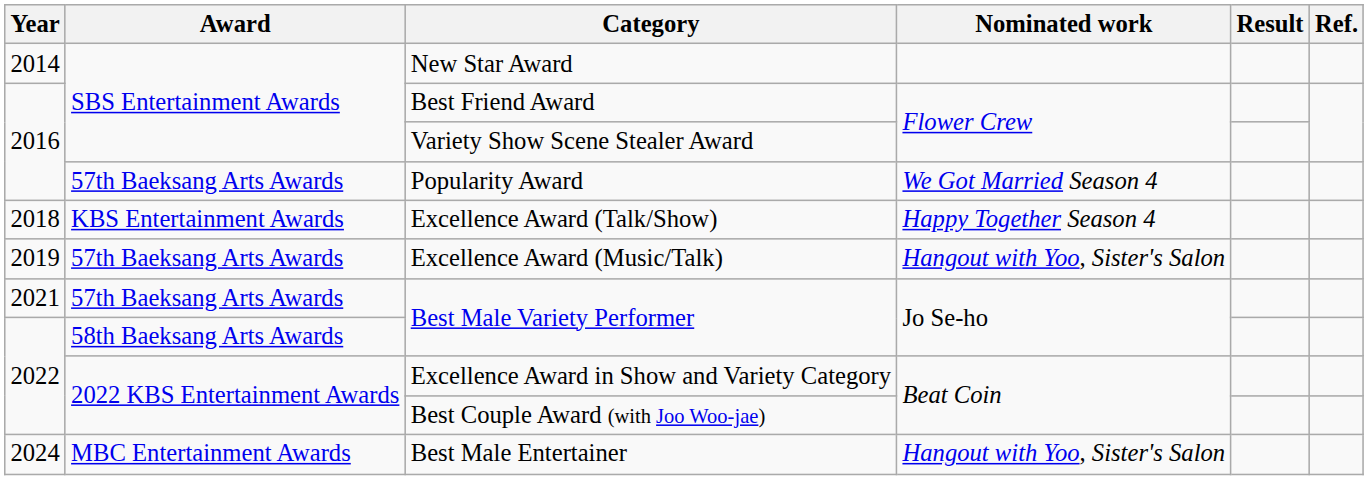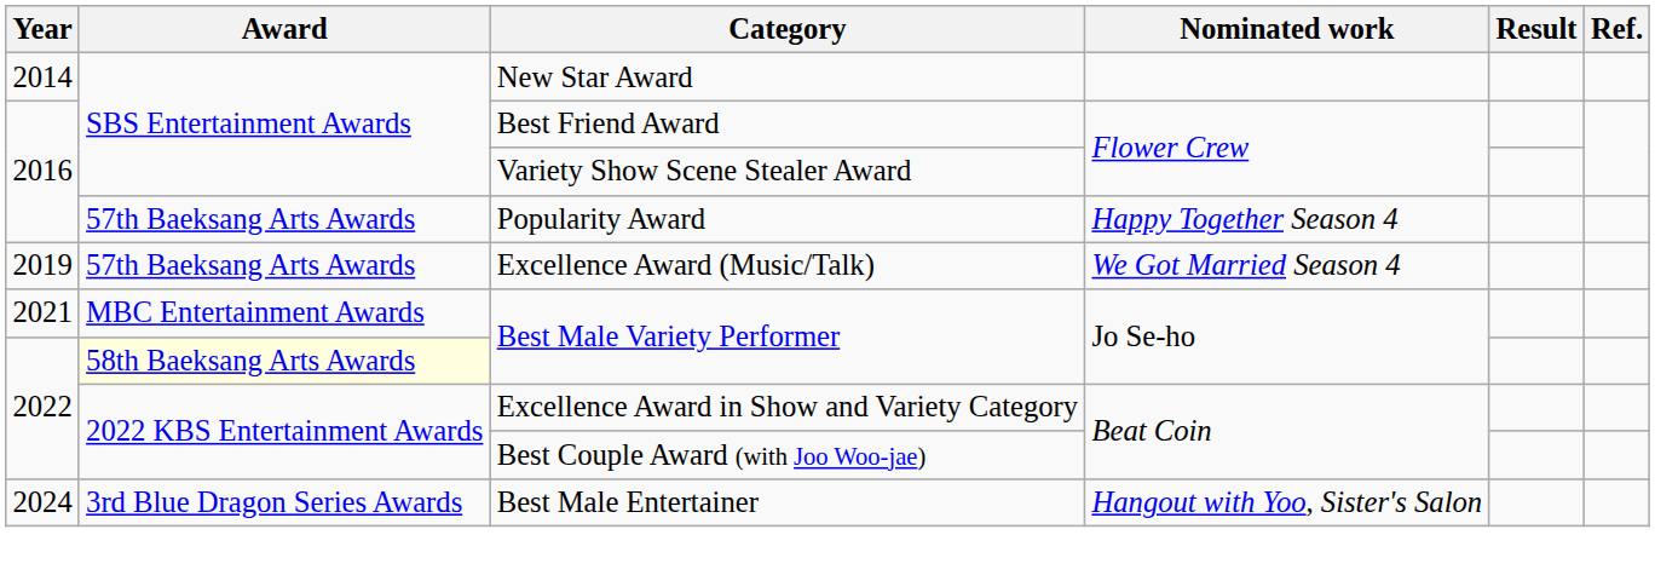Popularity Award | Nominated work: We Got Married Season 4 -> Happy Together Season 4
- row: 2018 | KBS Entertainment Awards | Excellence Award (Talk/Show) | Happy Together Season 4
Excellence Award (Music/Talk) | Nominated work: Hangout with Yoo, Sister's Salon -> We Got Married Season 4
2021 / Best Male Variety Performer | Award: 57th Baeksang Arts Awards -> MBC Entertainment Awards
2022 / Best Male Variety Performer | Award: no background -> lightyellow background
Best Male Entertainer | Award: MBC Entertainment Awards -> 3rd Blue Dragon Series Awards
